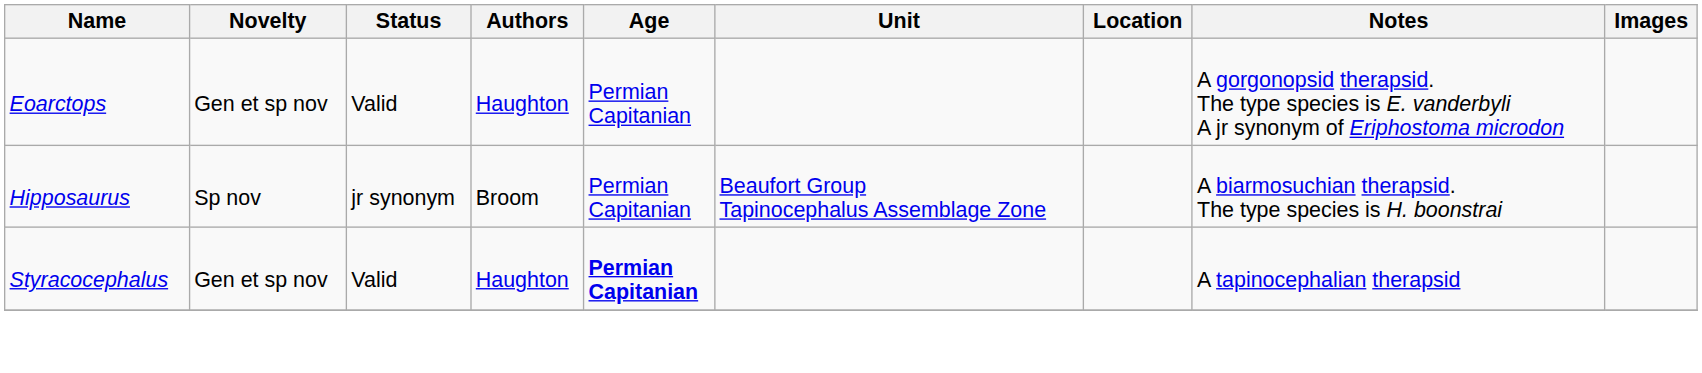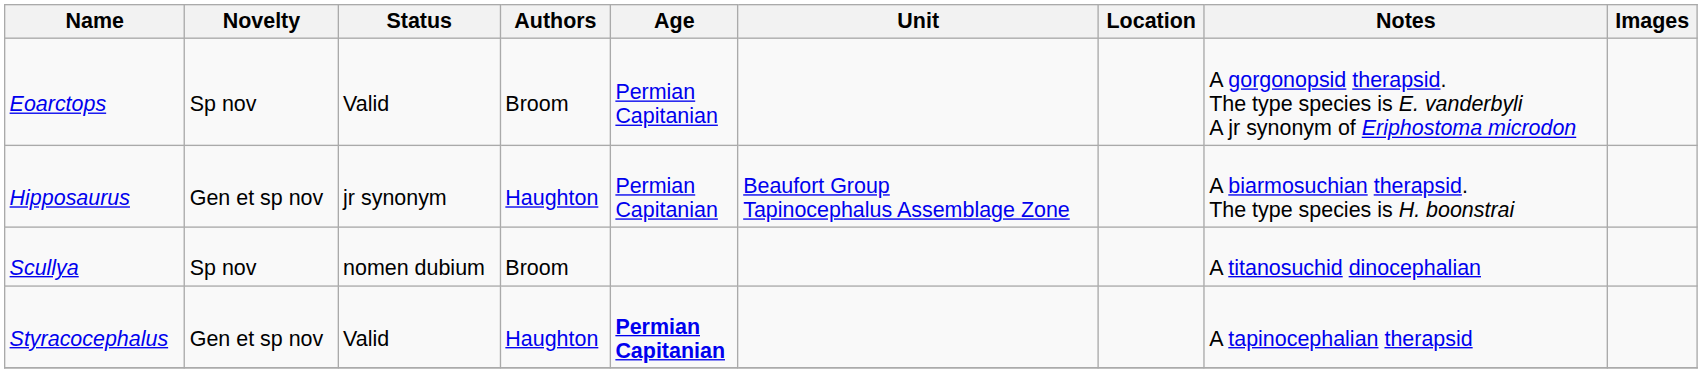Eoarctops | Novelty: Gen et sp nov -> Sp nov
Eoarctops | Authors: Haughton -> Broom
Hipposaurus | Novelty: Sp nov -> Gen et sp nov
Hipposaurus | Authors: Broom -> Haughton
+ row: Scullya | Sp nov | nomen dubium | Broom | A titanosuchid dinocephalian
